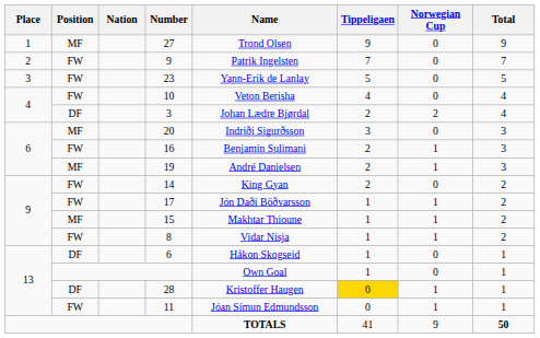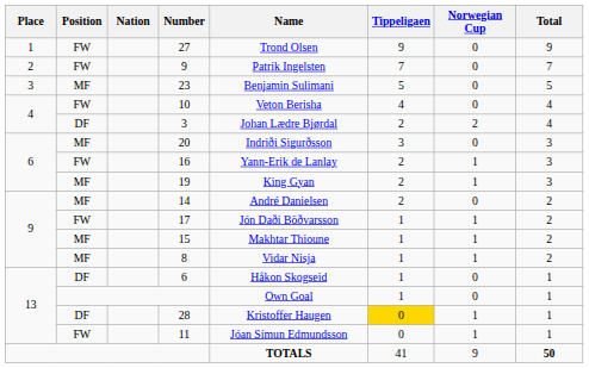27 | Position: MF -> FW
23 | Position: FW -> MF
23 | Name: Yann-Erik de Lanlay -> Benjamin Sulimani
16 | Name: Benjamin Sulimani -> Yann-Erik de Lanlay
19 | Name: André Danielsen -> King Gyan
14 | Position: FW -> MF
14 | Name: King Gyan -> André Danielsen
8 | Position: FW -> MF
